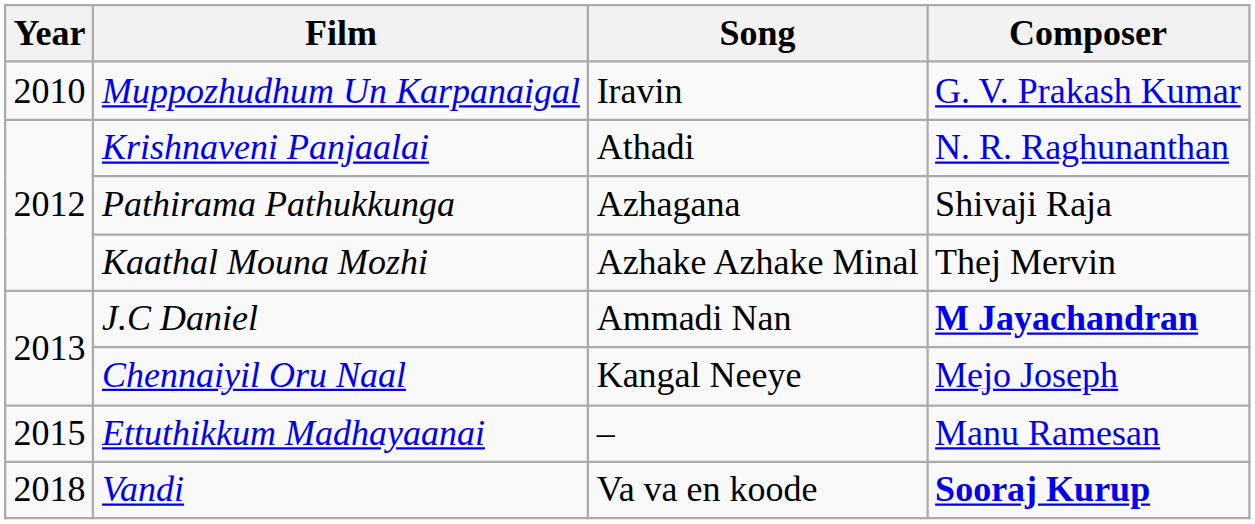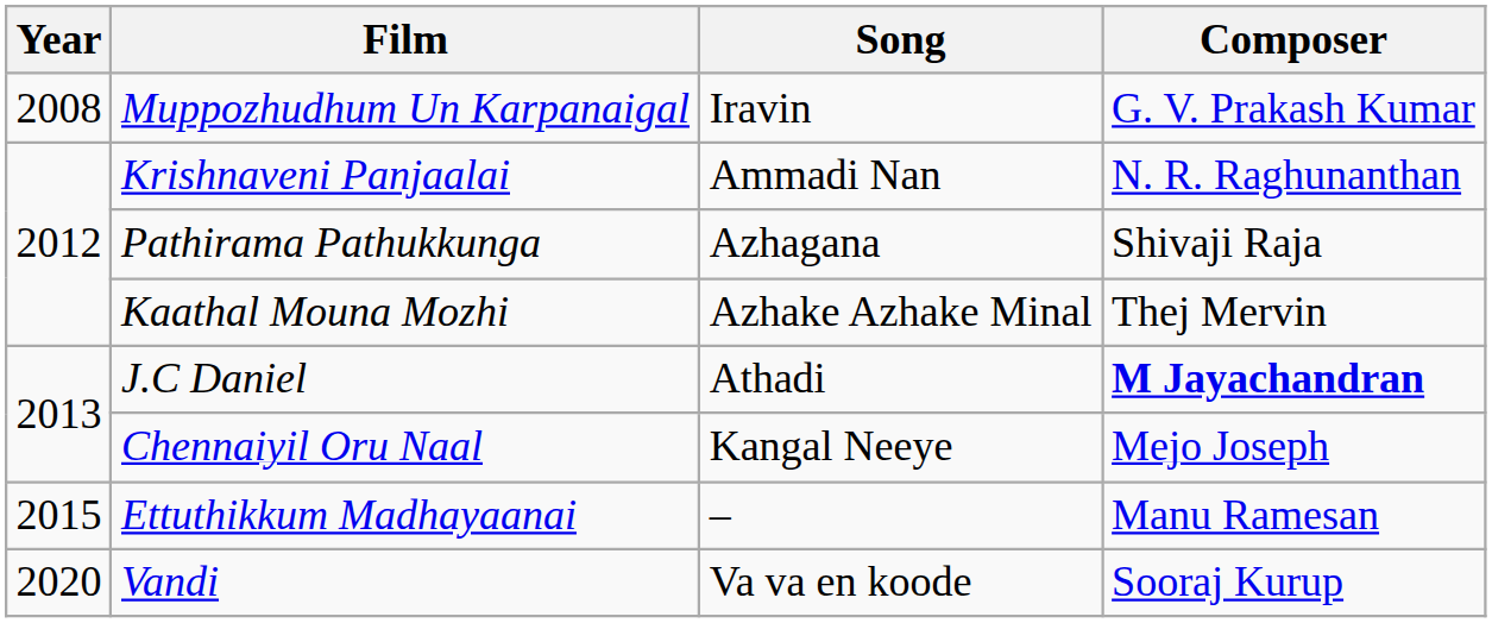Muppozhudhum Un Karpanaigal | Year: 2010 -> 2008
Krishnaveni Panjaalai | Song: Athadi -> Ammadi Nan
J.C Daniel | Song: Ammadi Nan -> Athadi
Vandi | Year: 2018 -> 2020
Vandi | Composer: bold -> normal
